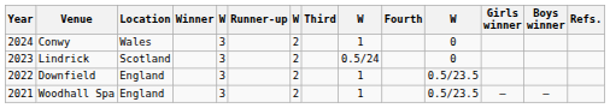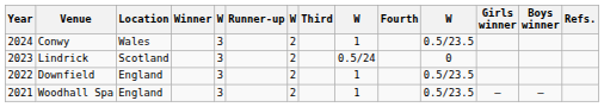Conwy | column 11: 0 -> 0.5/23.5
